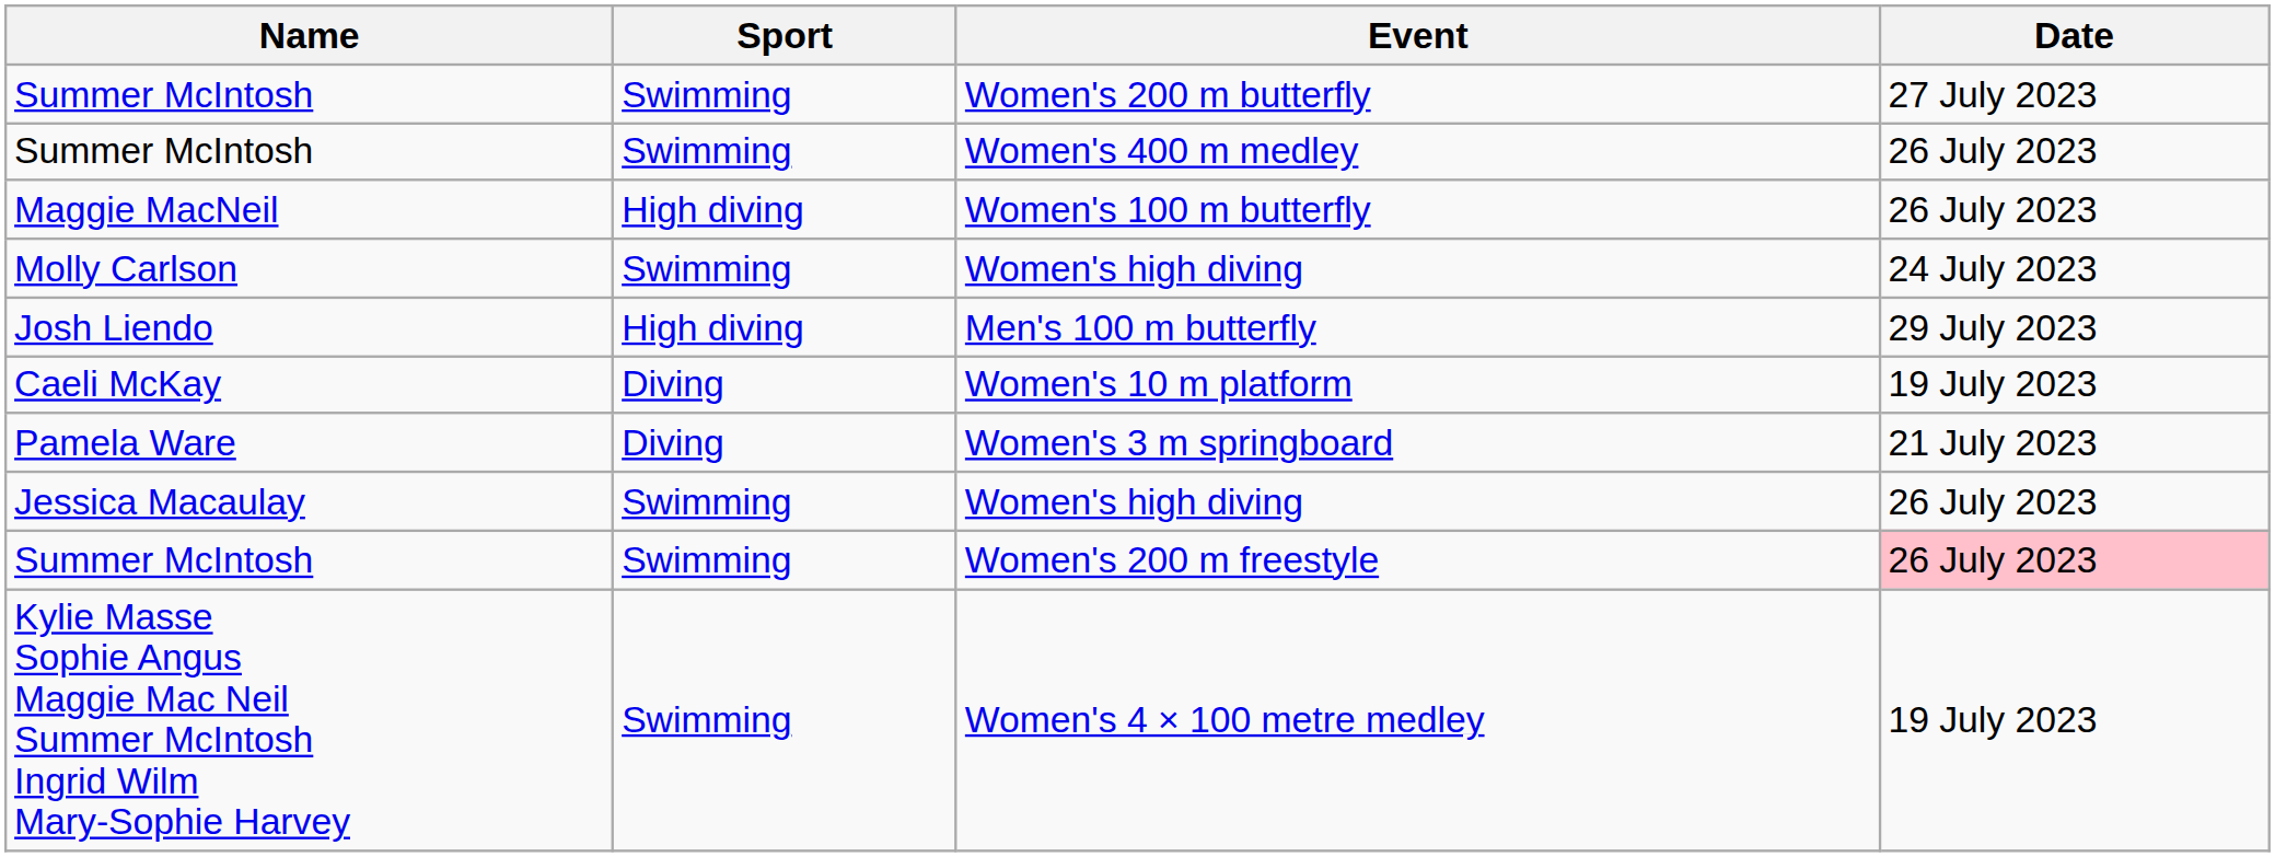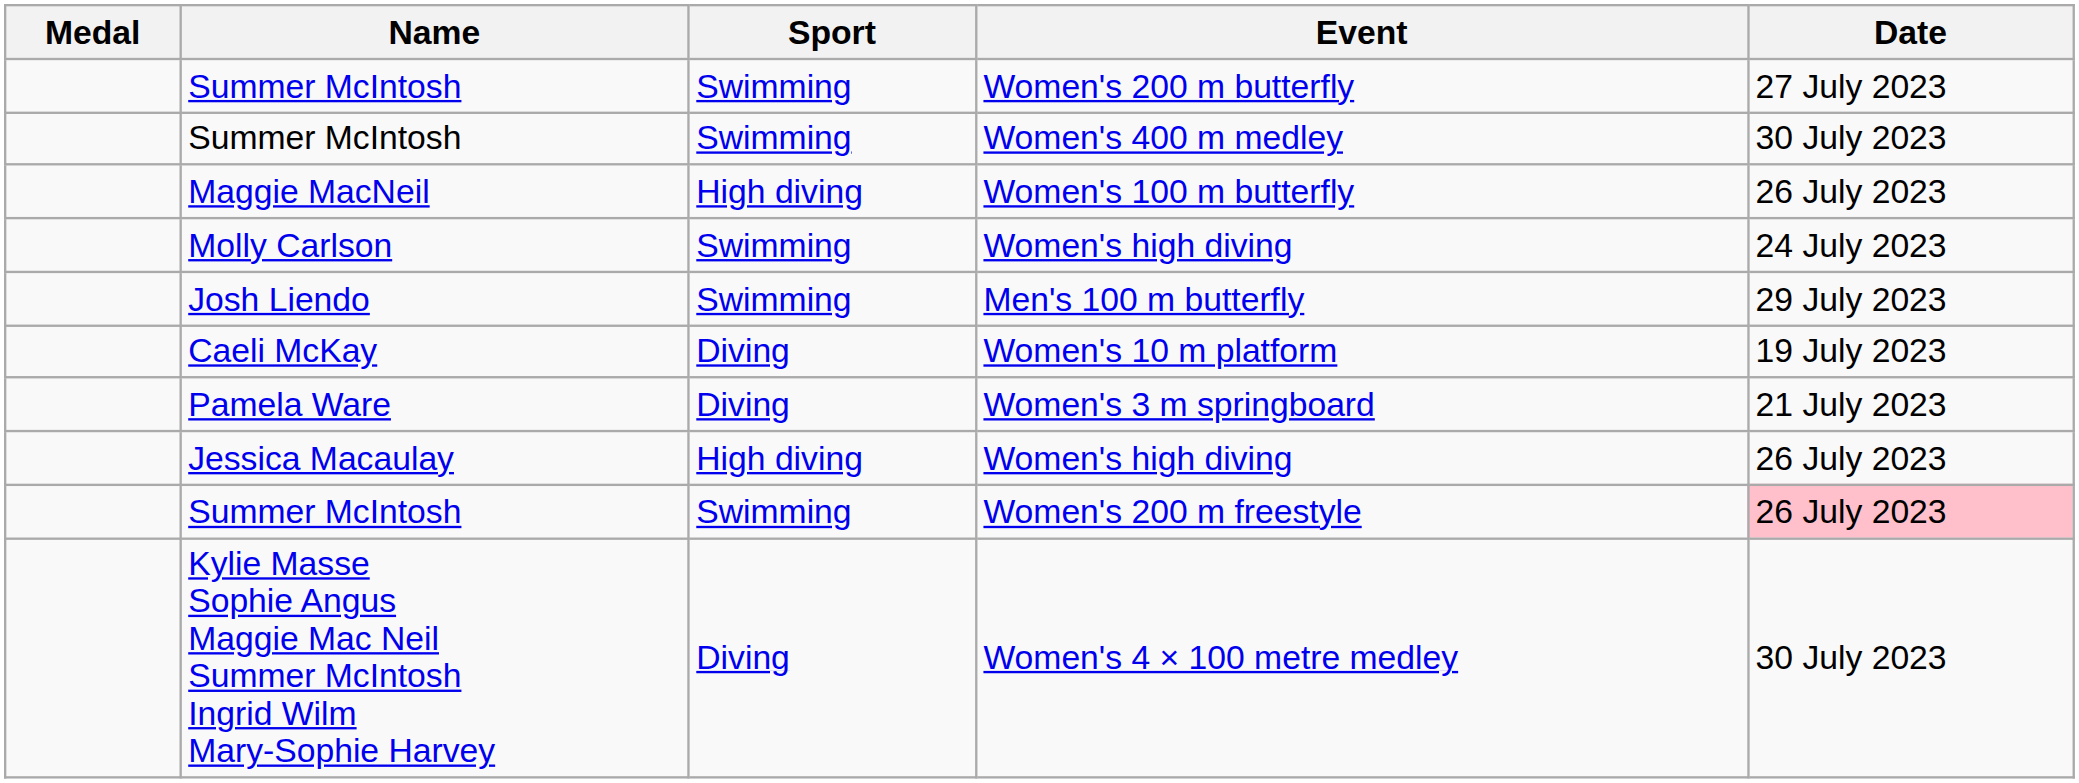+ column: Medal
Women's 400 m medley | Date: 26 July 2023 -> 30 July 2023
Men's 100 m butterfly | Sport: High diving -> Swimming
Jessica Macaulay / Women's high diving | Sport: Swimming -> High diving
Women's 4 × 100 metre medley | Sport: Swimming -> Diving
Women's 4 × 100 metre medley | Date: 19 July 2023 -> 30 July 2023
